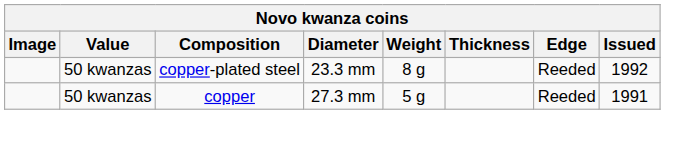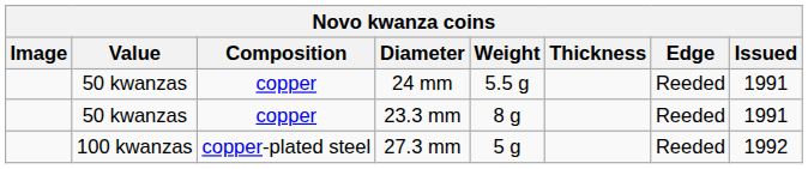+ row: 50 kwanzas | copper | 24 mm | 5.5 g | Reeded | 1991
23.3 mm | Composition: copper-plated steel -> copper
23.3 mm | Issued: 1992 -> 1991
27.3 mm | Value: 50 kwanzas -> 100 kwanzas
27.3 mm | Composition: copper -> copper-plated steel
27.3 mm | Issued: 1991 -> 1992
